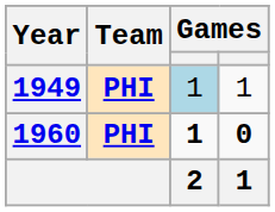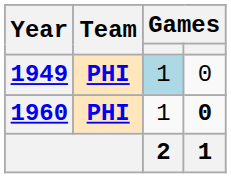1949 | column 4: 1 -> 0
1960 | column 3: bold -> normal
